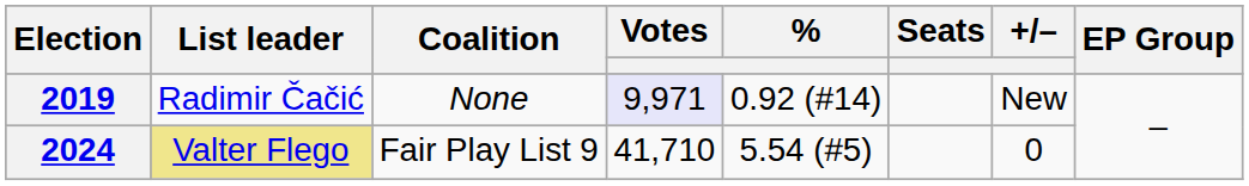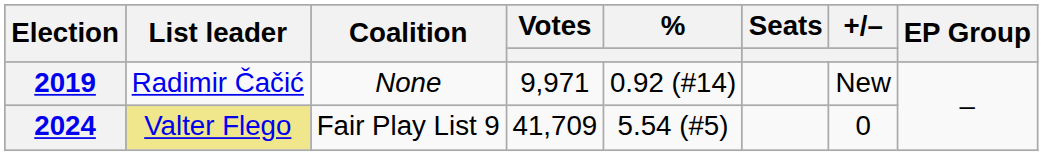2019 | Votes: lavender background -> no background
2024 | Votes: 41,710 -> 41,709
